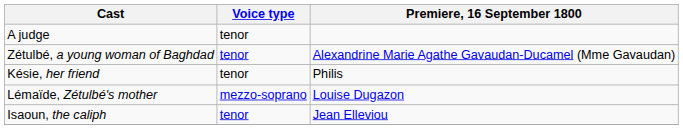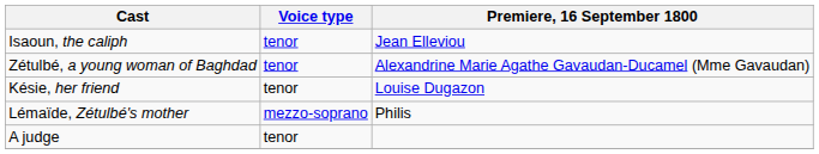rows swapped: Isaoun, the caliph <-> A judge
Késie, her friend | Premiere, 16 September 1800: Philis -> Louise Dugazon
Lémaïde, Zétulbé's mother | Premiere, 16 September 1800: Louise Dugazon -> Philis
